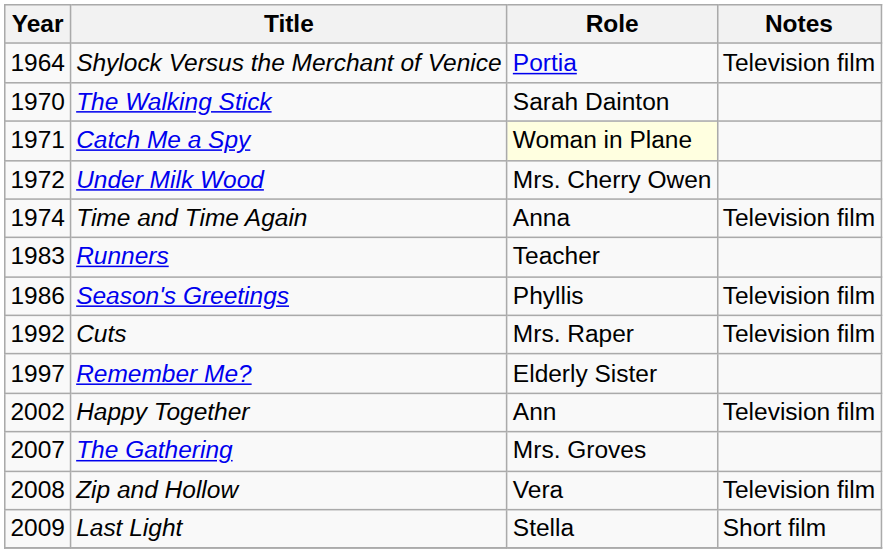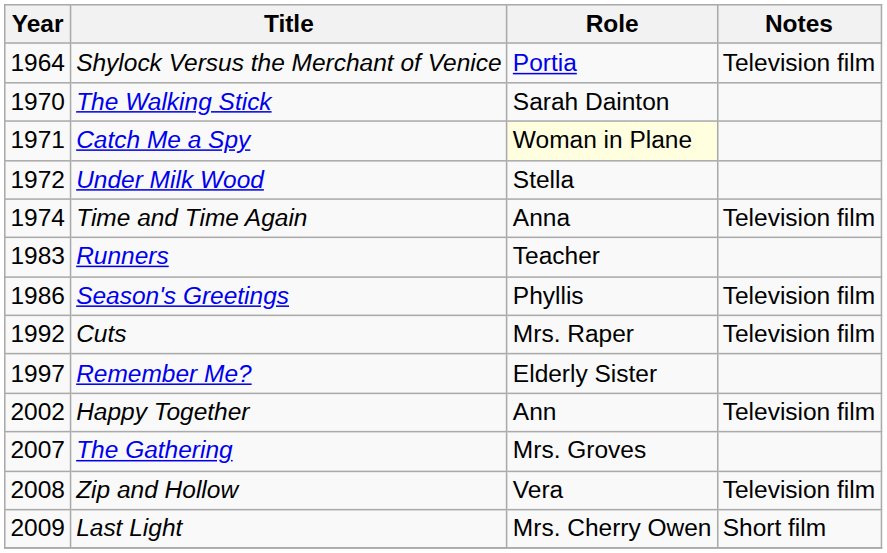Under Milk Wood | Role: Mrs. Cherry Owen -> Stella
Last Light | Role: Stella -> Mrs. Cherry Owen
